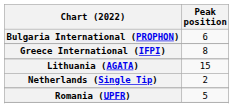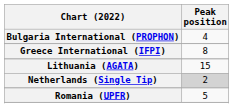Bulgaria International (PROPHON) | Peak position: 6 -> 4
Netherlands (Single Tip) | Peak position: no background -> lightgrey background
